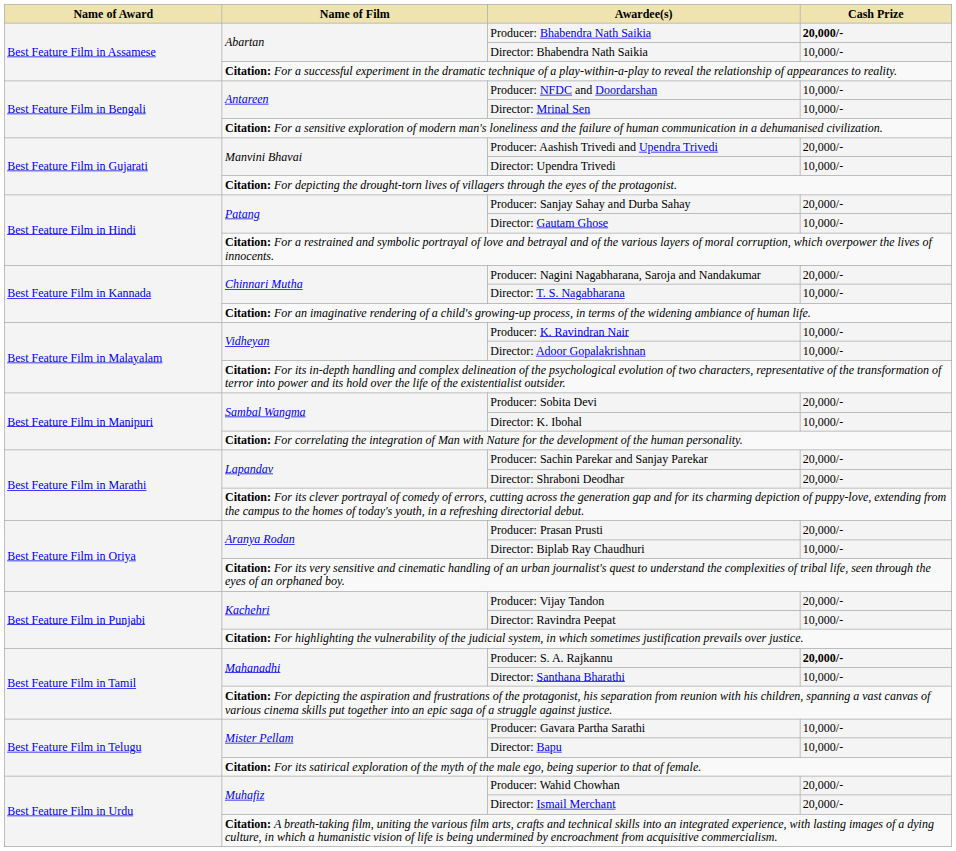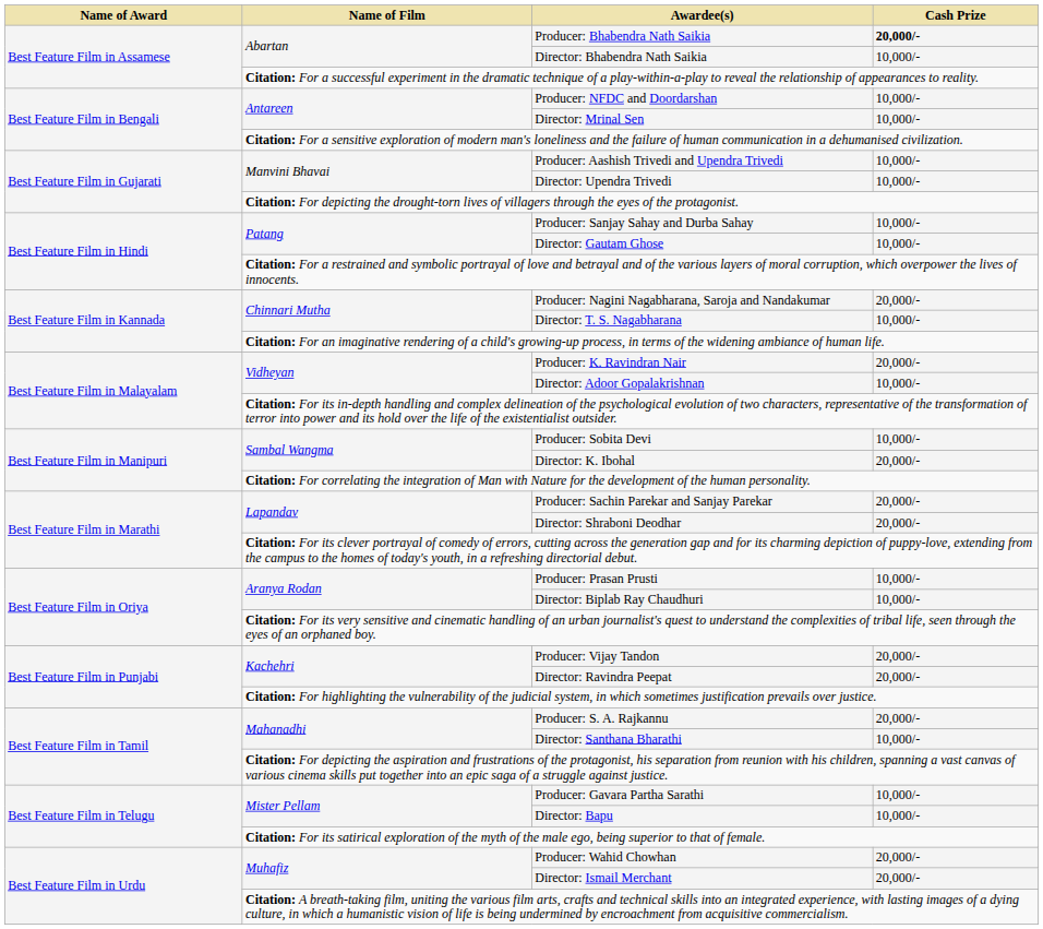Producer: Aashish Trivedi and Upendra Trivedi | Cash Prize: 20,000/- -> 10,000/-
Producer: Sanjay Sahay and Durba Sahay | Cash Prize: 20,000/- -> 10,000/-
Producer: K. Ravindran Nair | Cash Prize: 10,000/- -> 20,000/-
Producer: Sobita Devi | Cash Prize: 20,000/- -> 10,000/-
Director: K. Ibohal | Cash Prize: 10,000/- -> 20,000/-
Producer: Prasan Prusti | Cash Prize: 20,000/- -> 10,000/-
Director: Ravindra Peepat | Cash Prize: 10,000/- -> 20,000/-
Producer: S. A. Rajkannu | Cash Prize: bold -> normal
